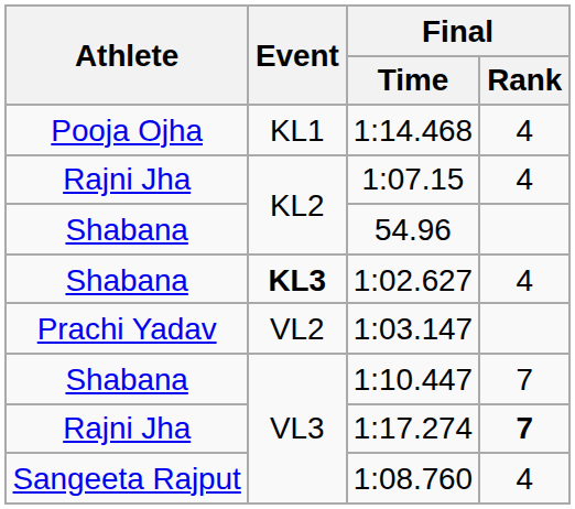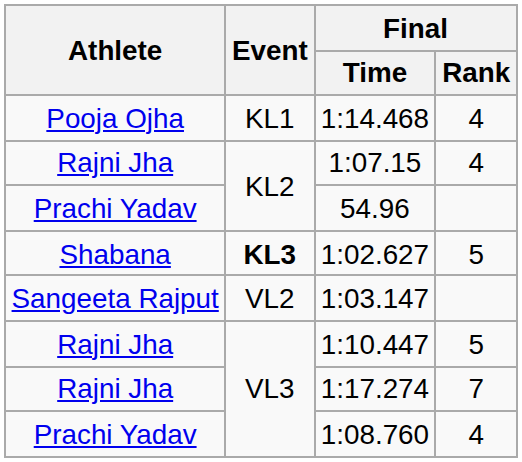54.96 | Athlete: Shabana -> Prachi Yadav
1:02.627 | Final / Rank: 4 -> 5
1:03.147 | Athlete: Prachi Yadav -> Sangeeta Rajput
1:10.447 | Athlete: Shabana -> Rajni Jha
1:10.447 | Final / Rank: 7 -> 5
1:17.274 | Final / Rank: bold -> normal
1:08.760 | Athlete: Sangeeta Rajput -> Prachi Yadav
